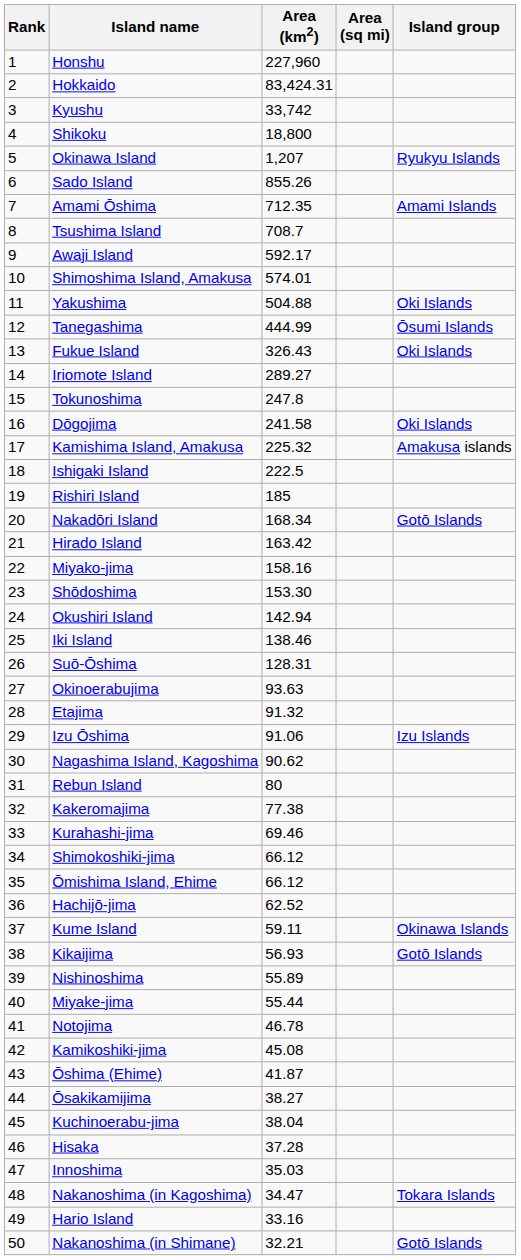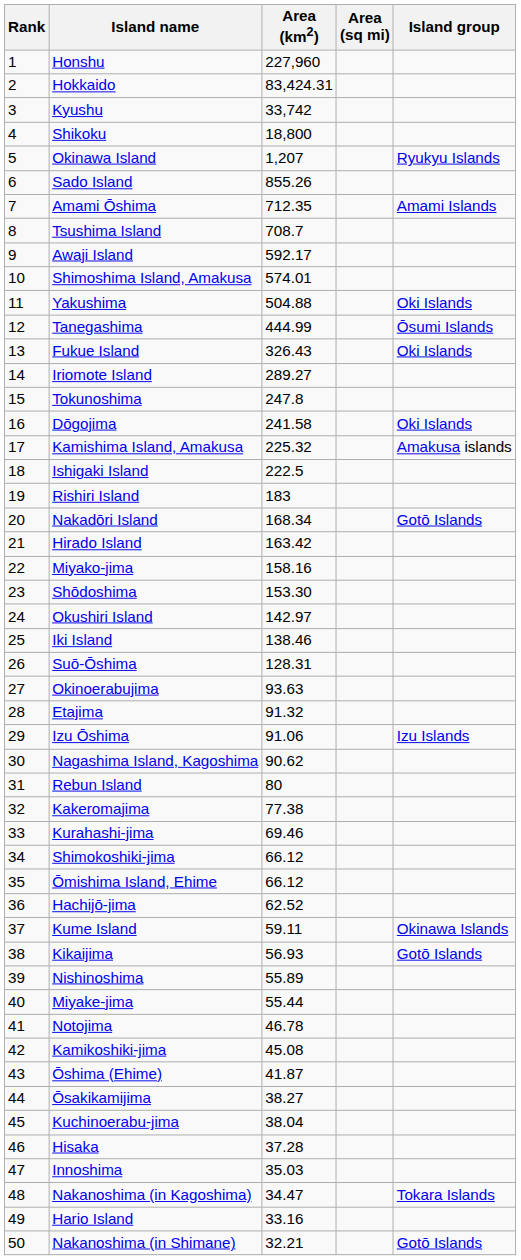Rishiri Island | Area (km2): 185 -> 183
Okushiri Island | Area (km2): 142.94 -> 142.97
